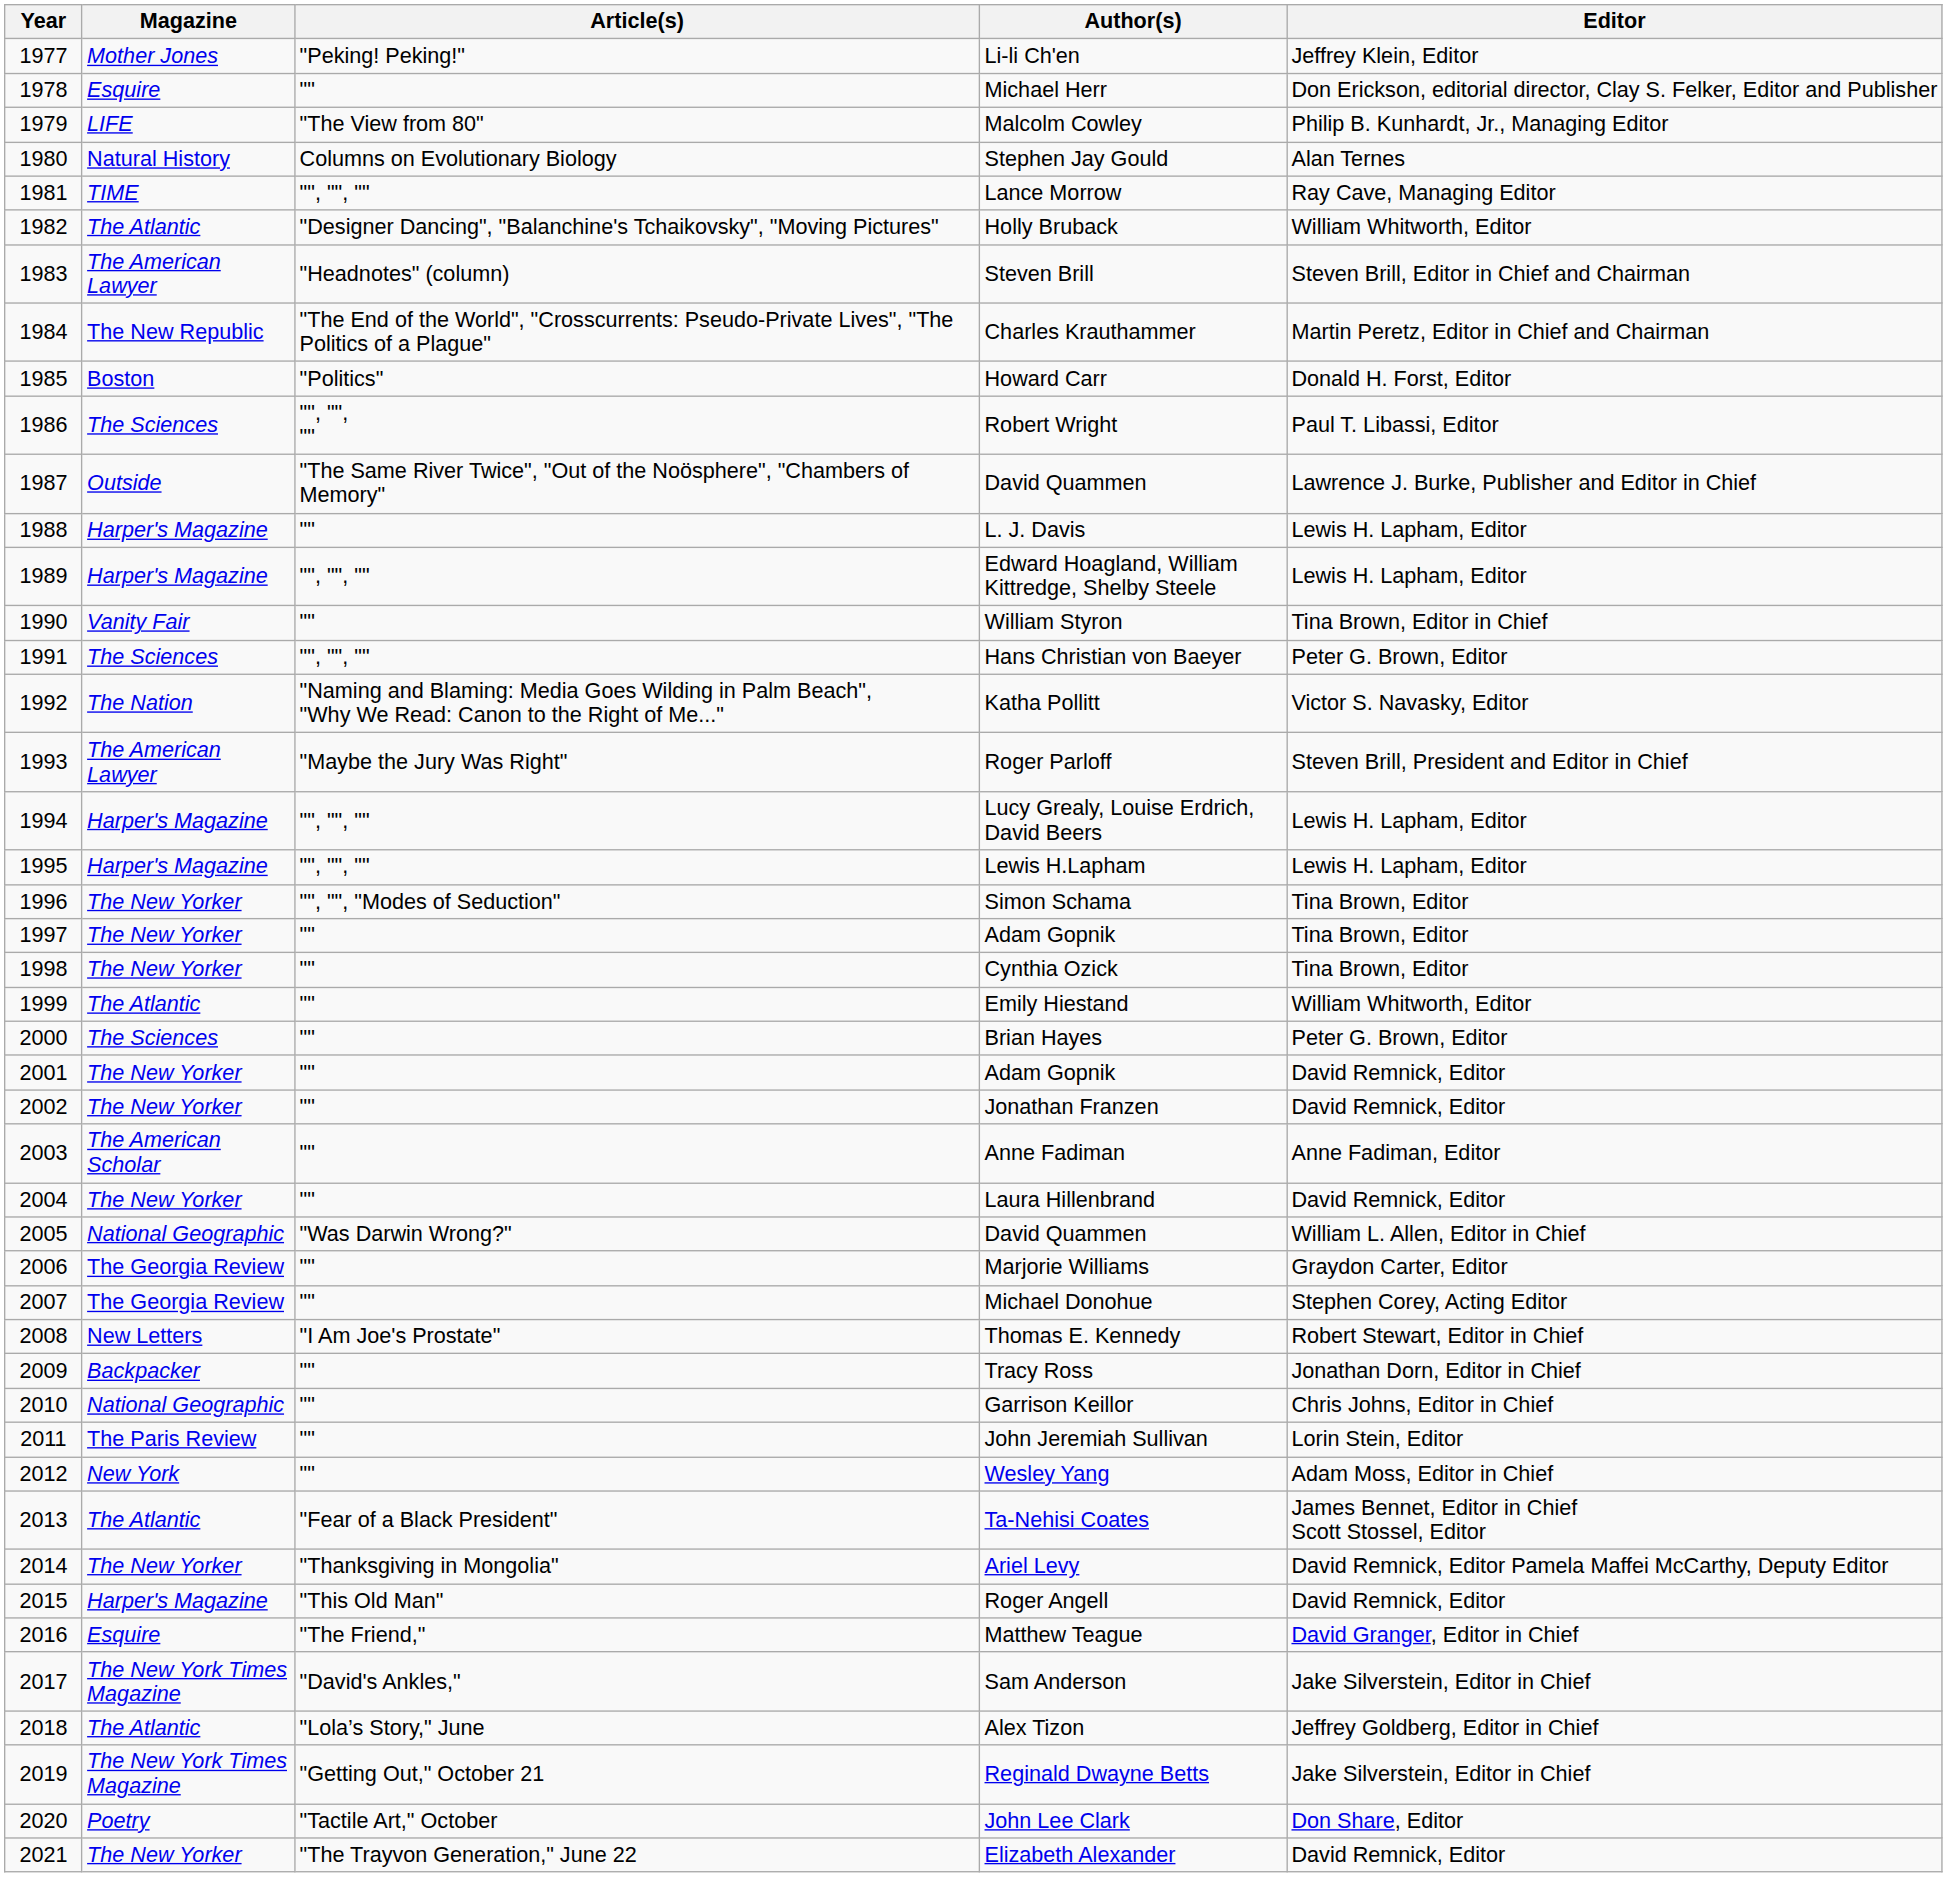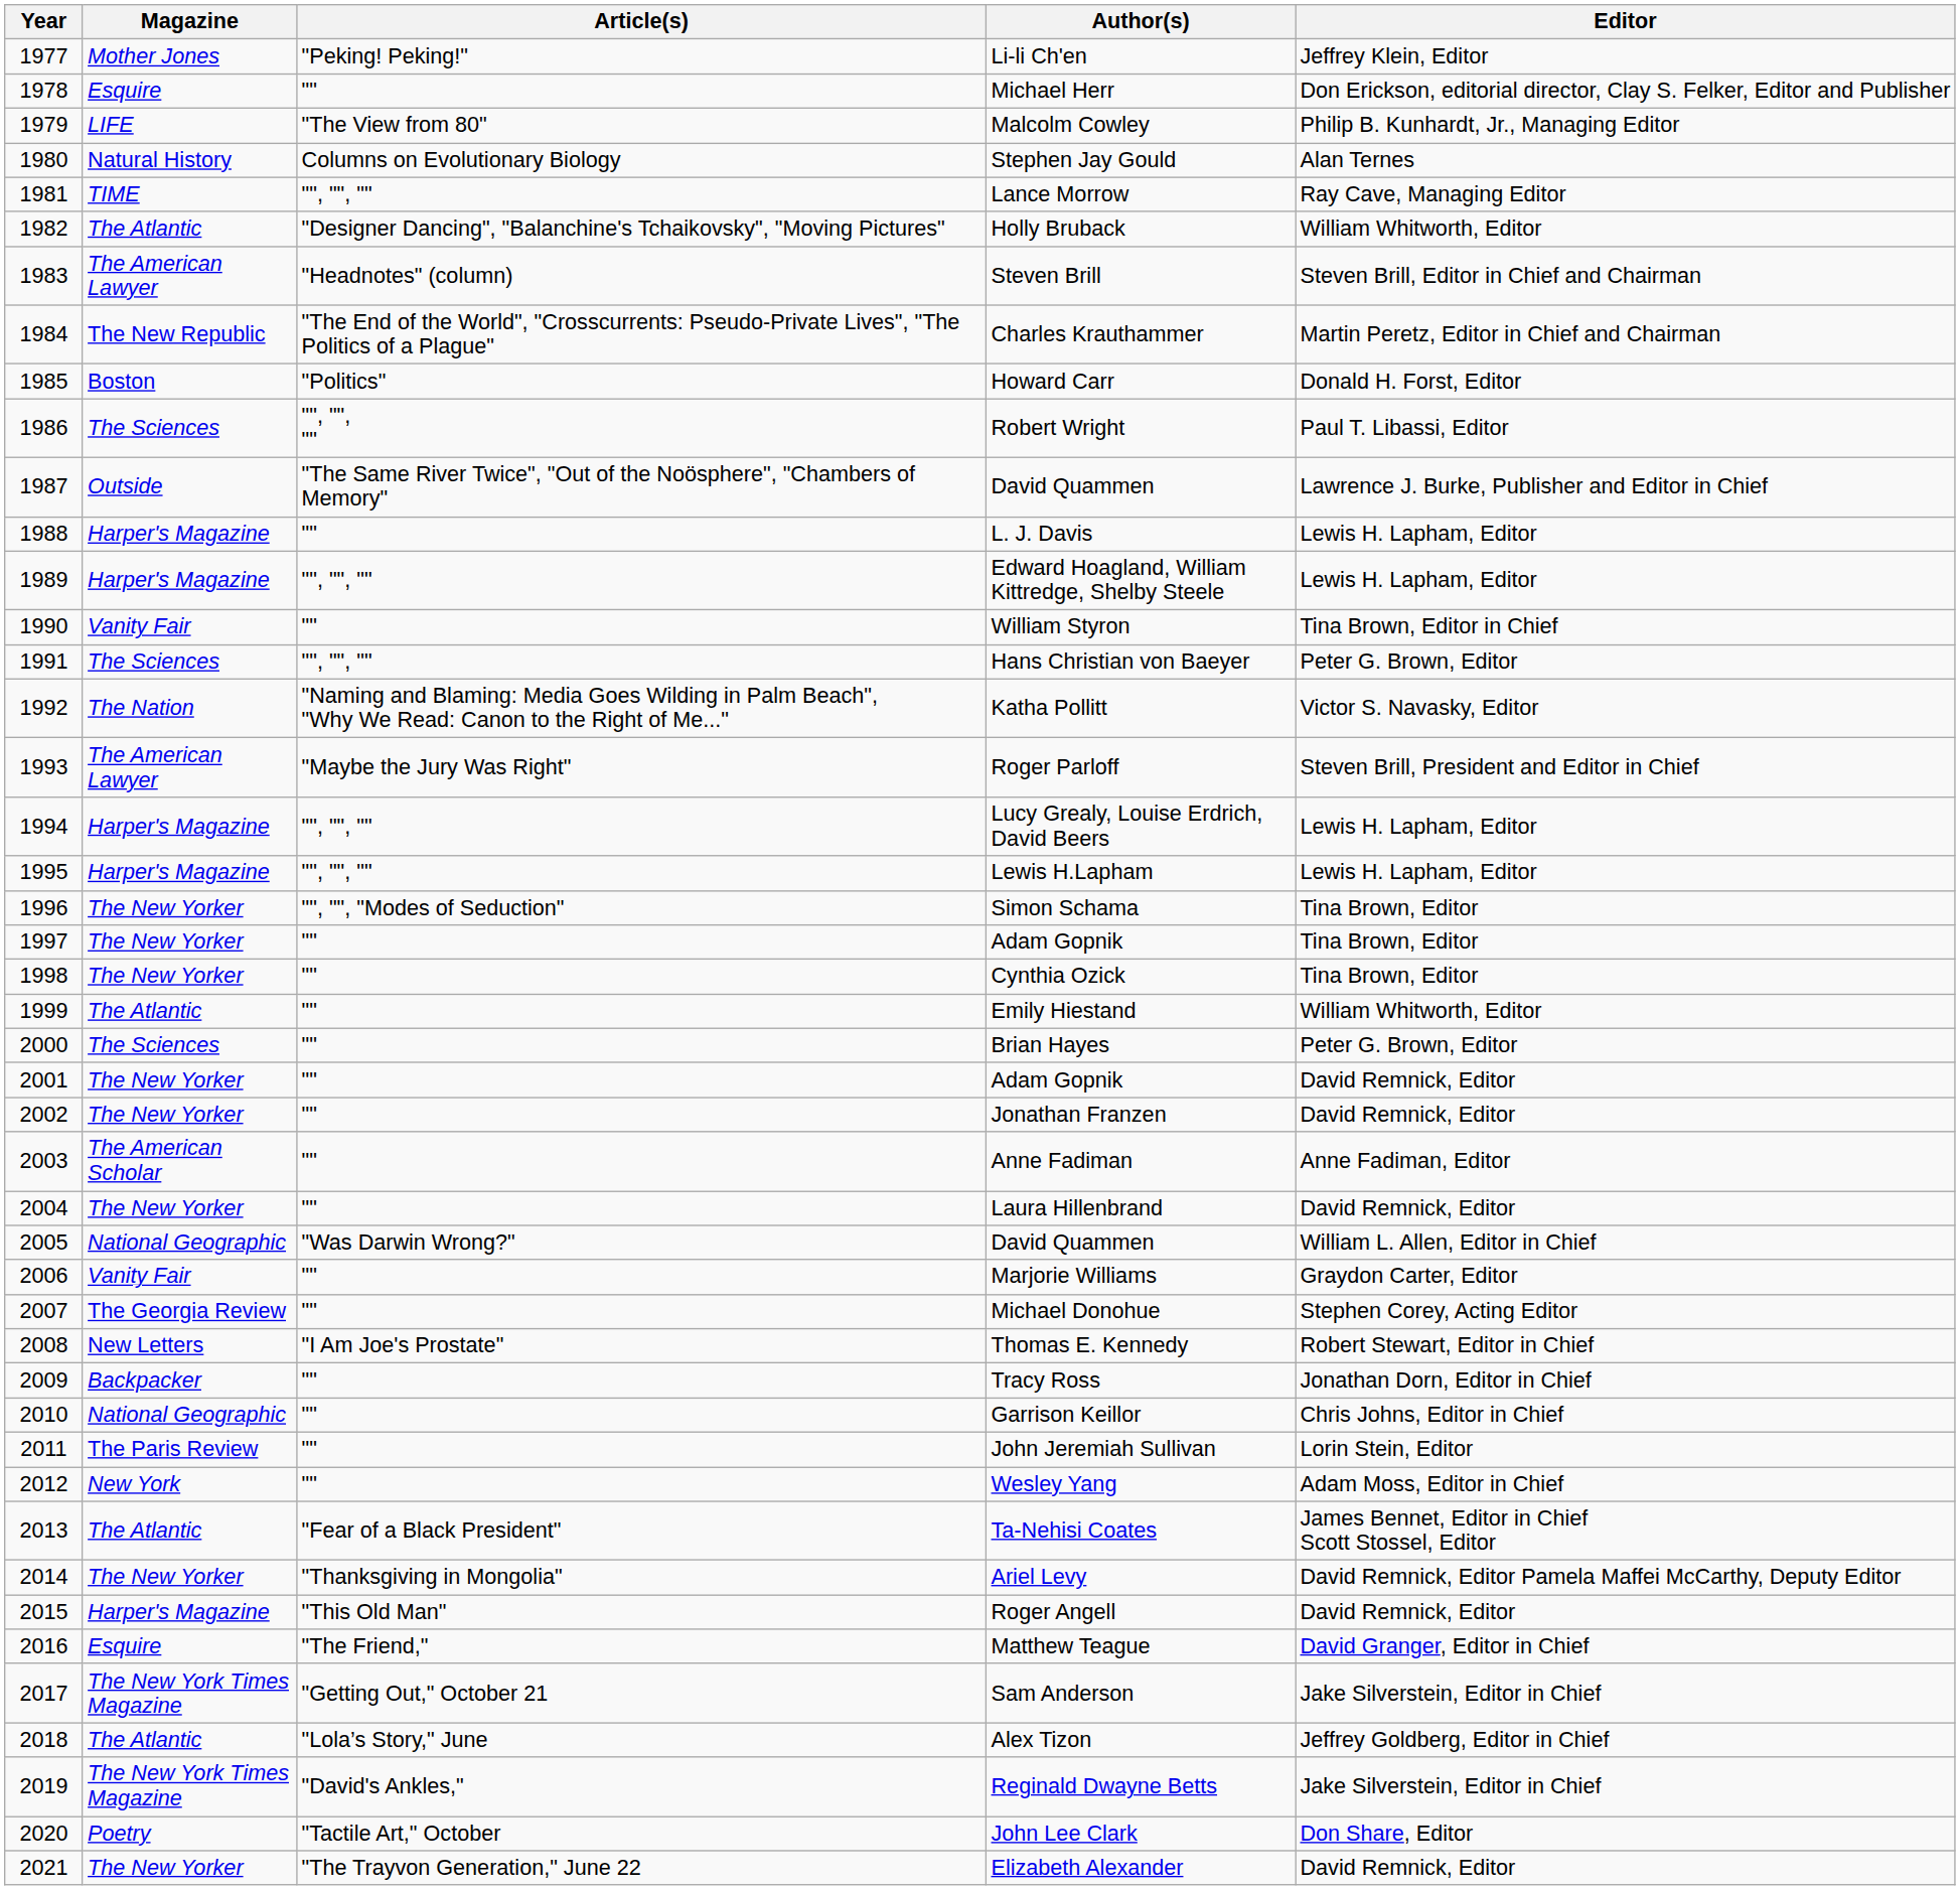Marjorie Williams | Magazine: The Georgia Review -> Vanity Fair
Sam Anderson | Article(s): "David's Ankles," -> "Getting Out," October 21
Reginald Dwayne Betts | Article(s): "Getting Out," October 21 -> "David's Ankles,"
